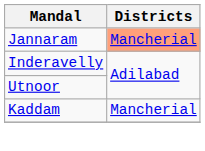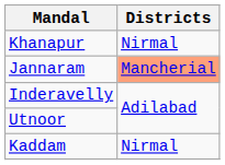+ row: Khanapur | Nirmal
Kaddam | Districts: Mancherial -> Nirmal
